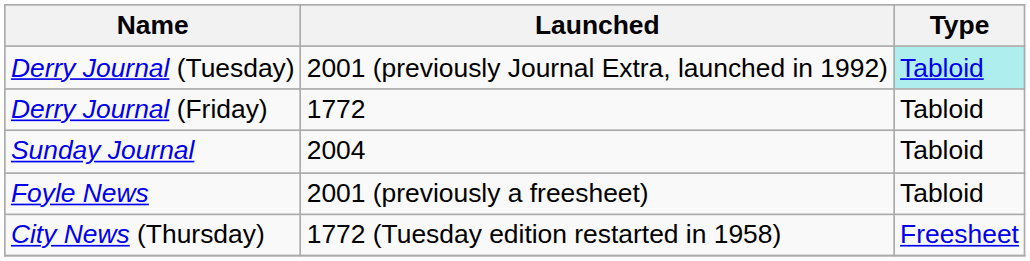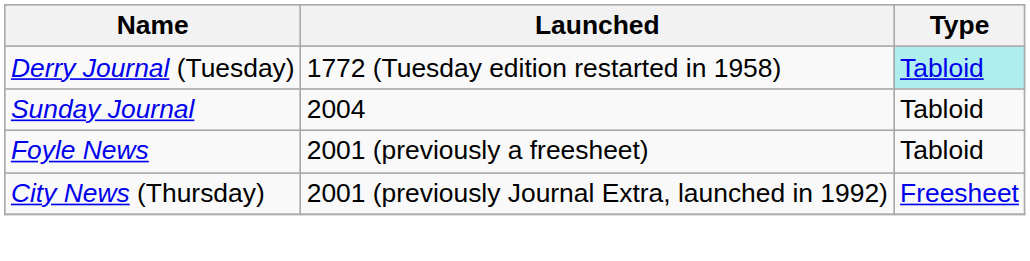Derry Journal (Tuesday) | Launched: 2001 (previously Journal Extra, launched in 1992) -> 1772 (Tuesday edition restarted in 1958)
- row: Derry Journal (Friday) | 1772 | Tabloid
City News (Thursday) | Launched: 1772 (Tuesday edition restarted in 1958) -> 2001 (previously Journal Extra, launched in 1992)
